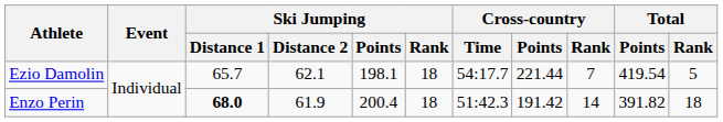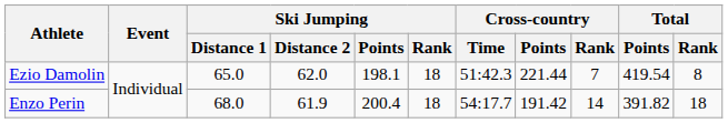Ezio Damolin | Ski Jumping / Distance 1: 65.7 -> 65.0
Ezio Damolin | Ski Jumping / Distance 2: 62.1 -> 62.0
Ezio Damolin | Cross-country / Time: 54:17.7 -> 51:42.3
Ezio Damolin | Total / Rank: 5 -> 8
Enzo Perin | Ski Jumping / Distance 1: bold -> normal
Enzo Perin | Cross-country / Time: 51:42.3 -> 54:17.7
